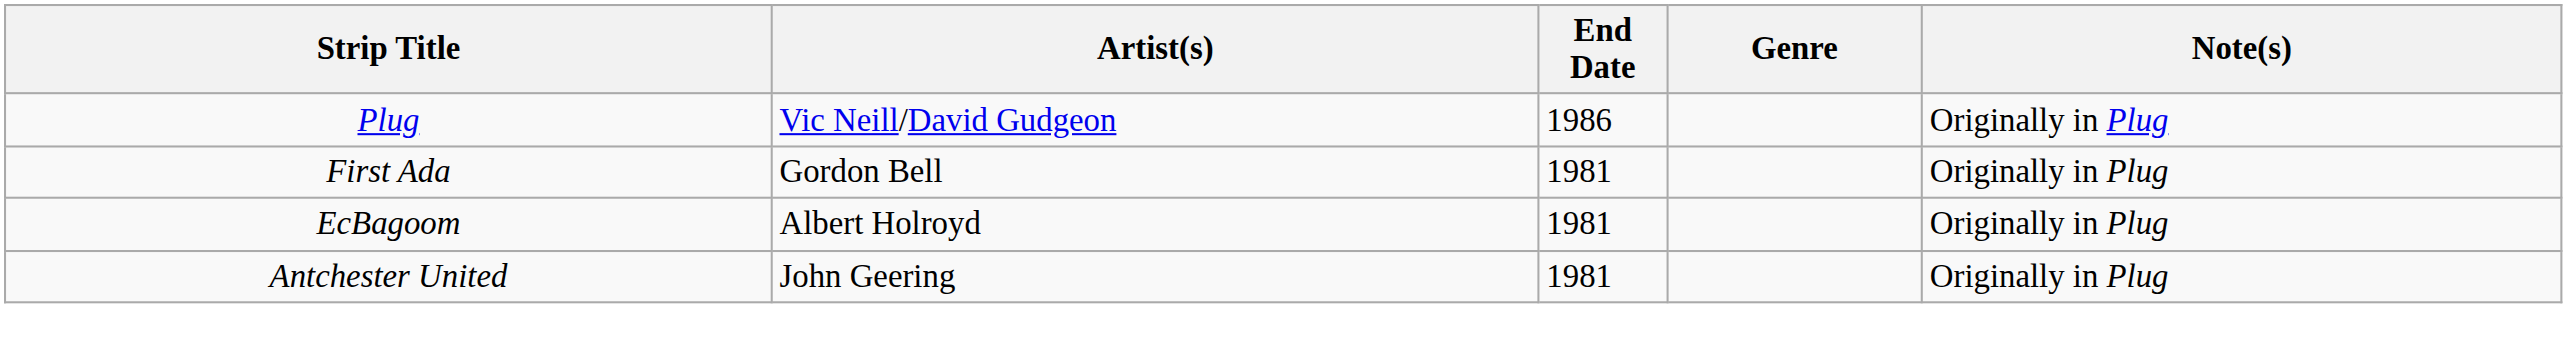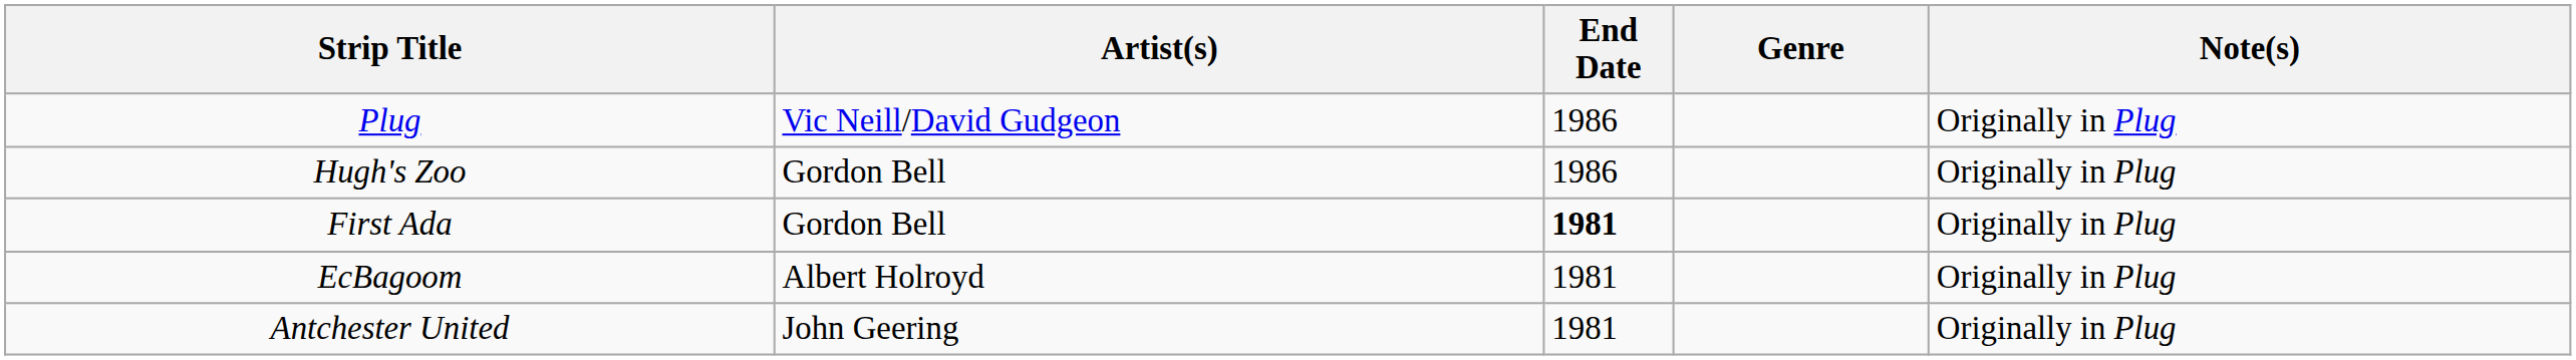+ row: Hugh's Zoo | Gordon Bell | 1986 | Originally in Plug
First Ada | End Date: normal -> bold
